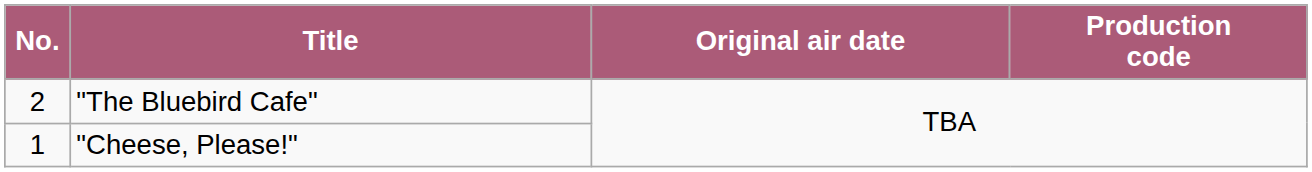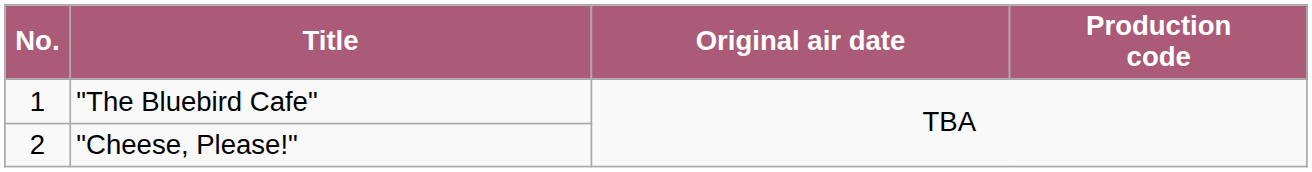"The Bluebird Cafe" | No.: 2 -> 1
"Cheese, Please!" | No.: 1 -> 2
